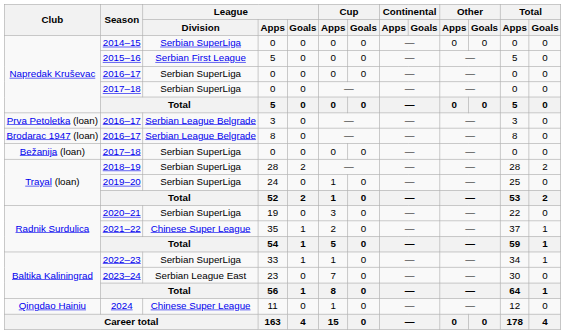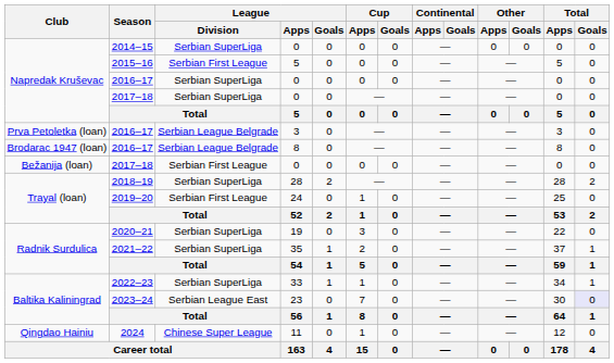Bežanija (loan) / 2017–18 | League / Division: Serbian SuperLiga -> Serbian First League
2019–20 | League / Division: Serbian SuperLiga -> Serbian First League
2021–22 | League / Division: Chinese Super League -> Serbian SuperLiga
2023–24 | Total / Goals: no background -> lavender background
